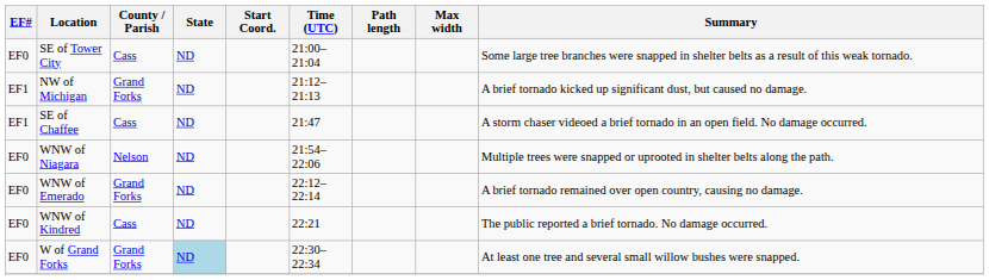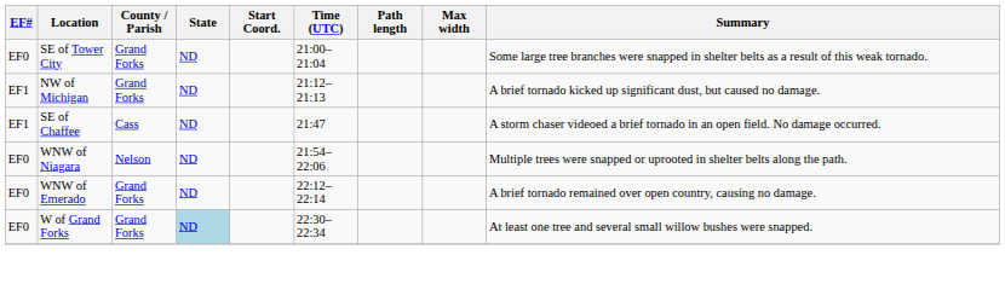SE of Tower City | County / Parish: Cass -> Grand Forks
- row: EF0 | WNW of Kindred | Cass | ND | 22:21 | The public reported a brief tornado. No damage occurred.
